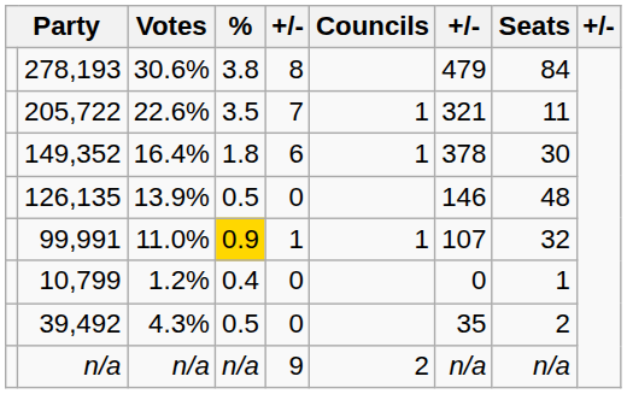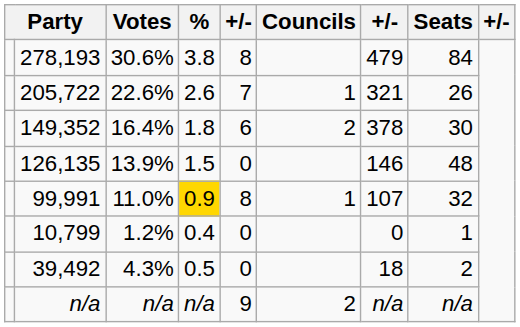205,722 | %: 3.5 -> 2.6
205,722 | Seats: 11 -> 26
149,352 | Councils: 1 -> 2
126,135 | %: 0.5 -> 1.5
99,991 | column 5: 1 -> 8
39,492 | column 7: 35 -> 18
